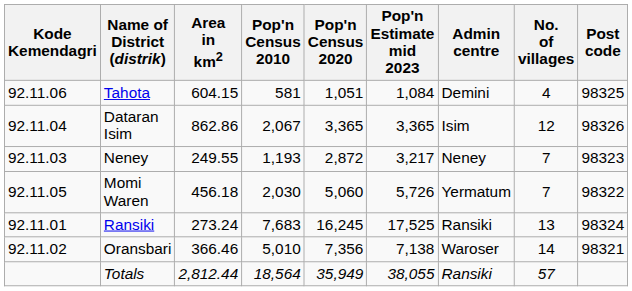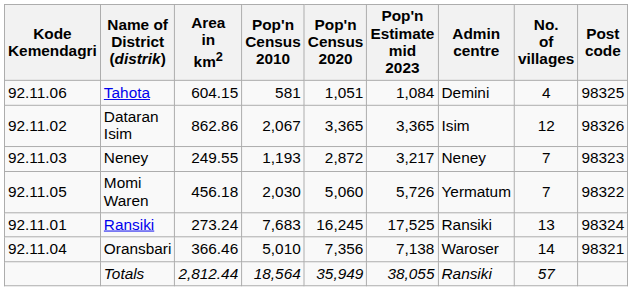Dataran Isim | Kode Kemendagri: 92.11.04 -> 92.11.02
Oransbari | Kode Kemendagri: 92.11.02 -> 92.11.04
